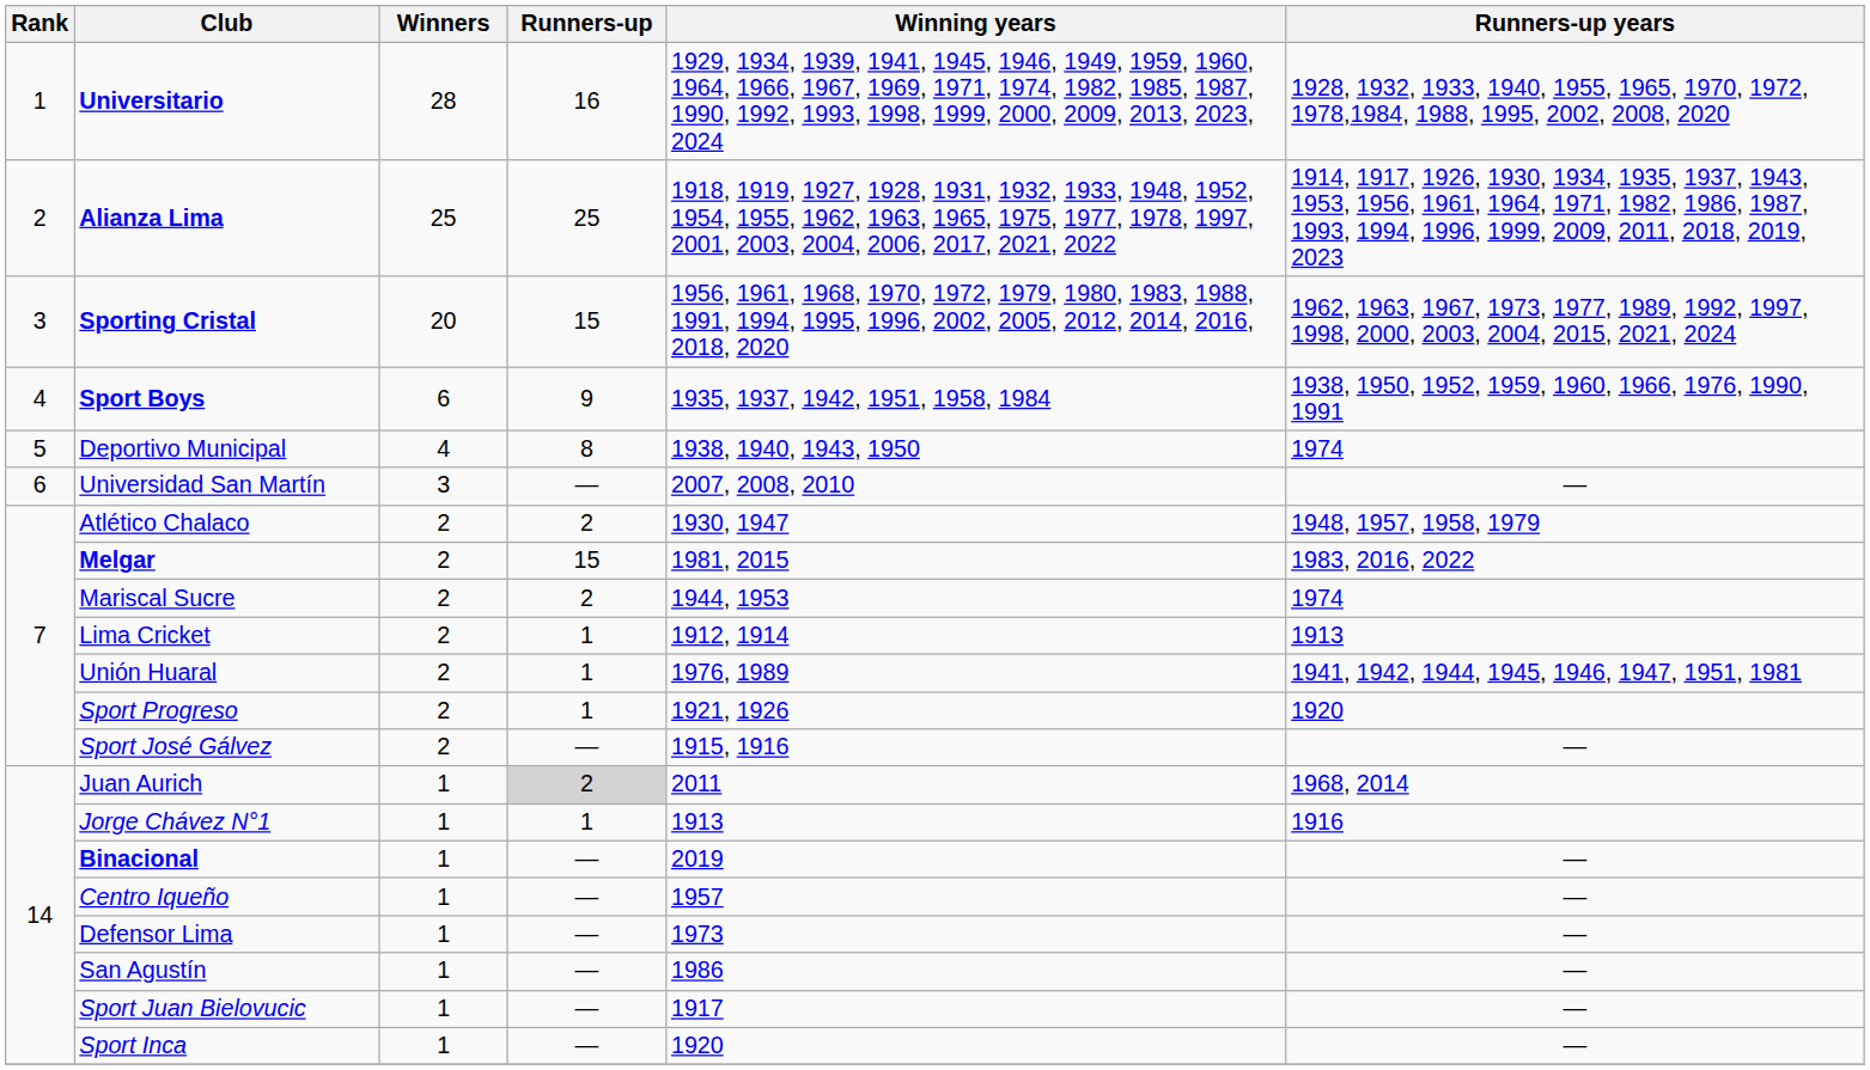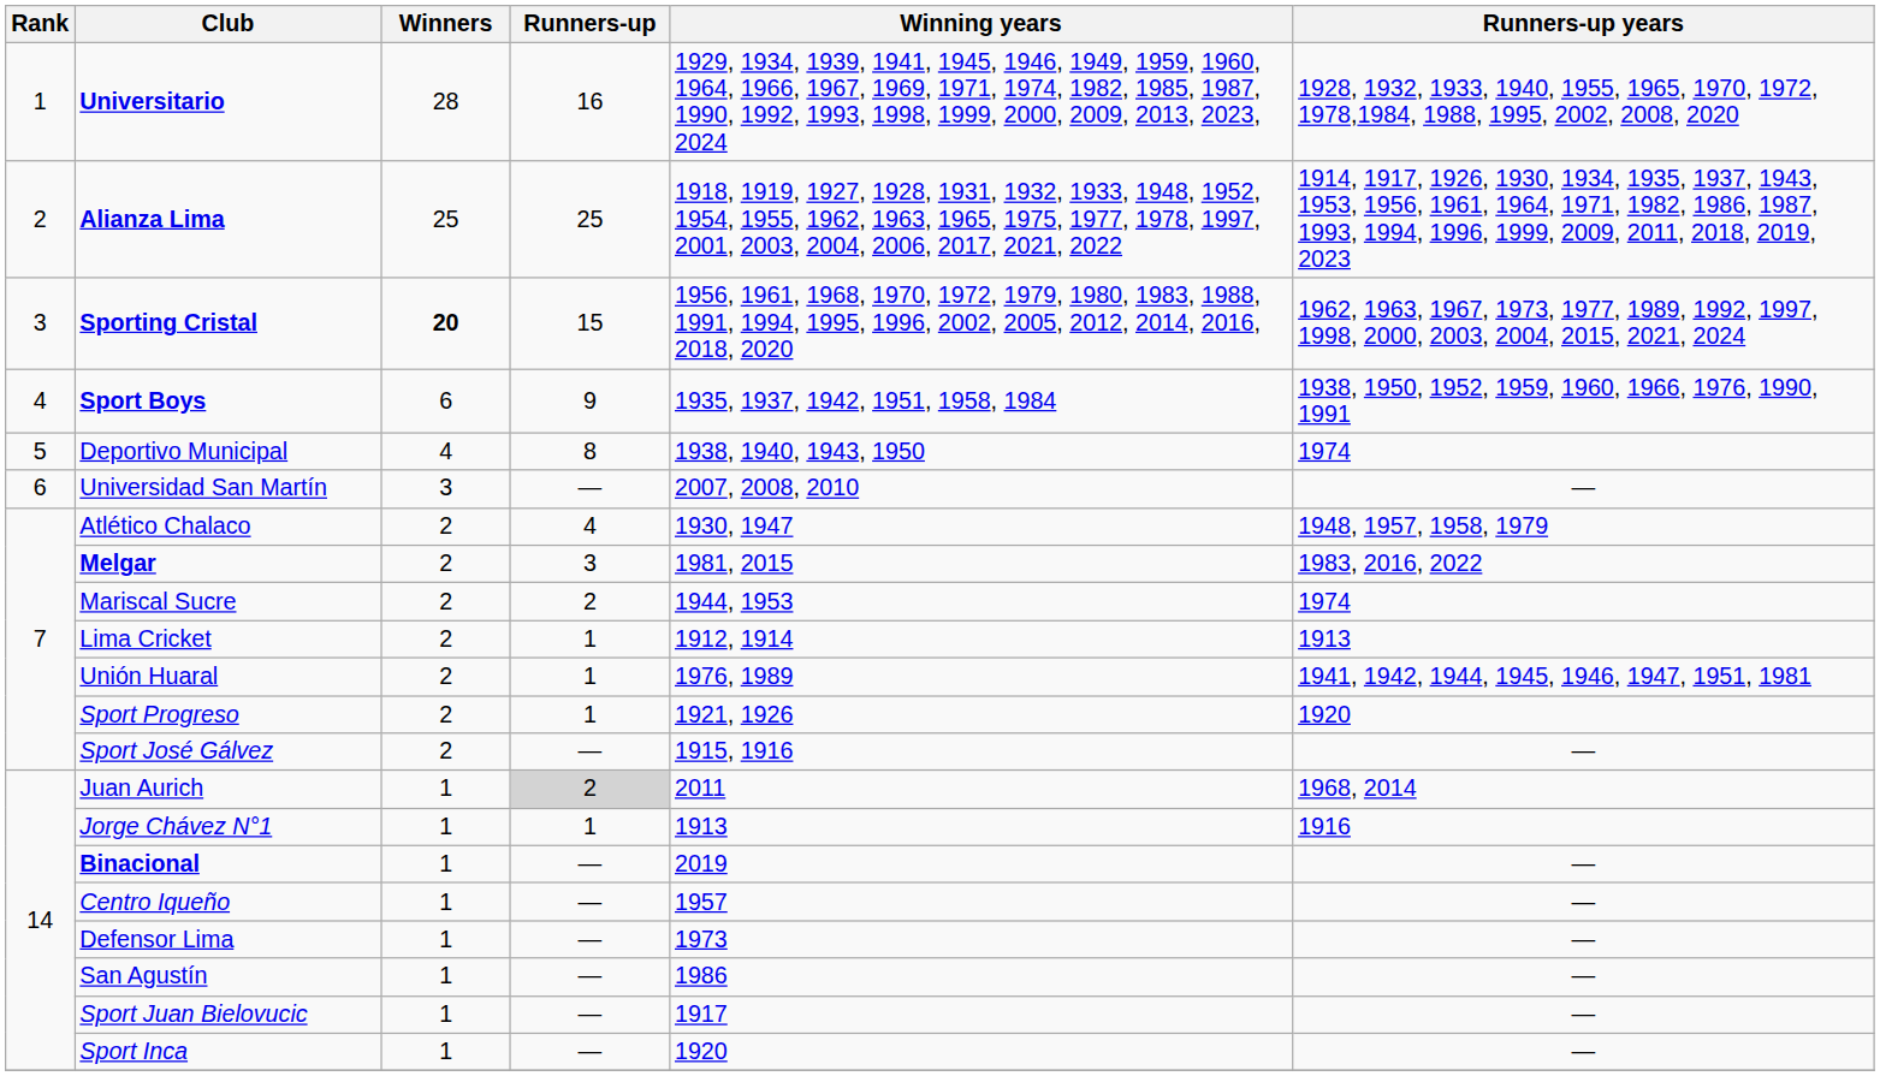Sporting Cristal | Winners: normal -> bold
Atlético Chalaco | Runners-up: 2 -> 4
Melgar | Runners-up: 15 -> 3
